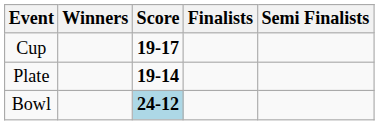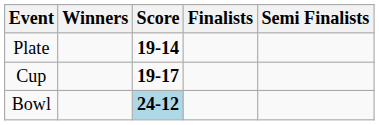rows swapped: Cup <-> Plate
